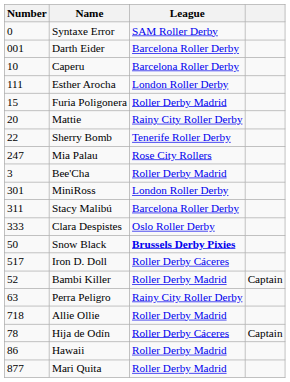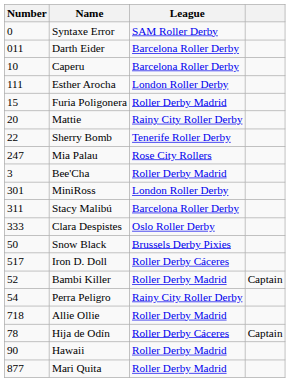Darth Eider | Number: 001 -> 011
Snow Black | League: bold -> normal
Perra Peligro | Number: 63 -> 54
Hawaii | Number: 86 -> 90
